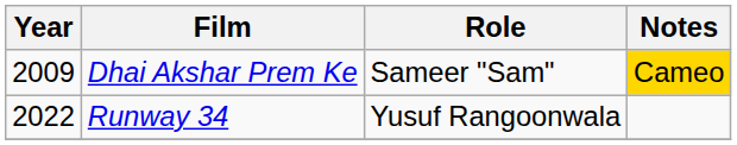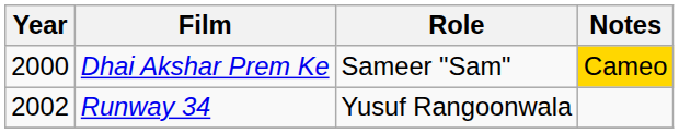Dhai Akshar Prem Ke | Year: 2009 -> 2000
Runway 34 | Year: 2022 -> 2002
